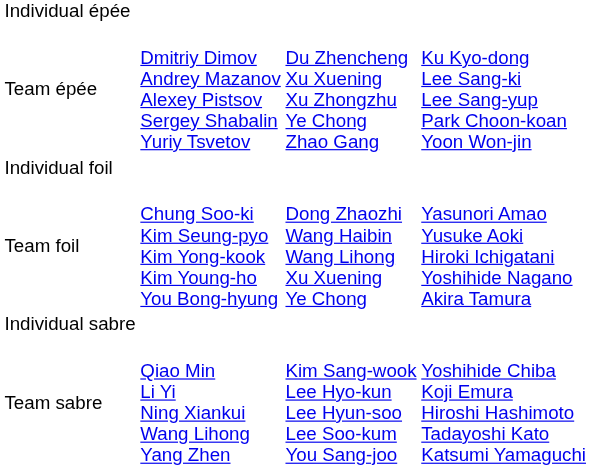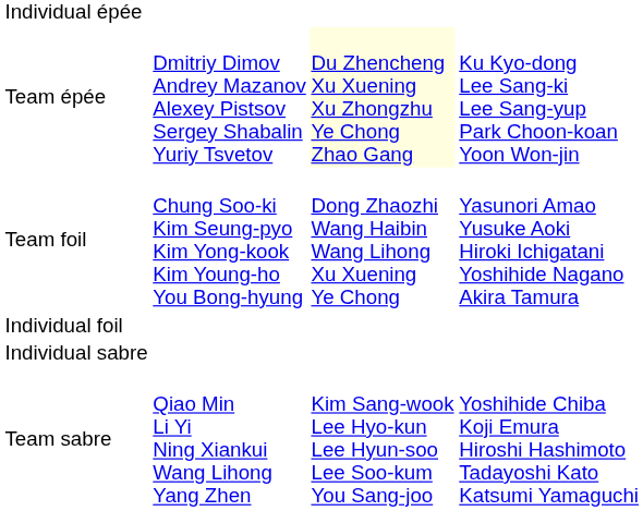Team épée | column 3: no background -> lightyellow background
rows swapped: Individual foil <-> Team foil
